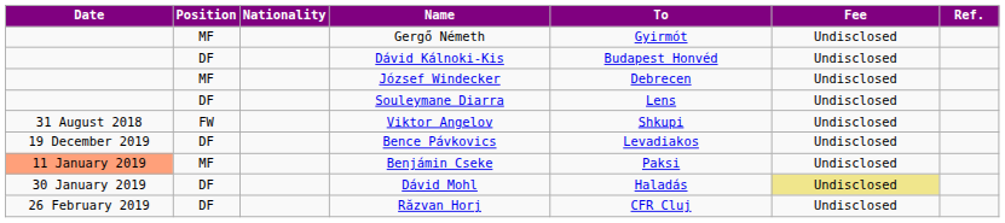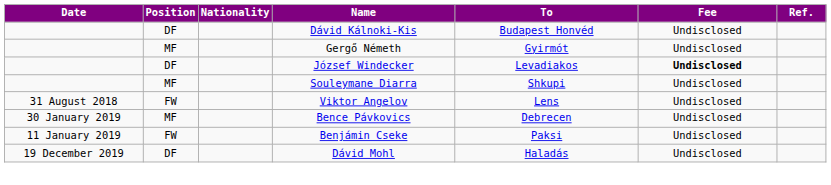rows swapped: Dávid Kálnoki-Kis <-> Gergő Németh
József Windecker | Position: MF -> DF
József Windecker | To: Debrecen -> Levadiakos
József Windecker | Fee: normal -> bold
Souleymane Diarra | Position: DF -> MF
Souleymane Diarra | To: Lens -> Shkupi
Viktor Angelov | To: Shkupi -> Lens
Bence Pávkovics | Date: 19 December 2019 -> 30 January 2019
Bence Pávkovics | Position: DF -> MF
Bence Pávkovics | To: Levadiakos -> Debrecen
Benjámin Cseke | Date: lightsalmon background -> no background
Benjámin Cseke | Position: MF -> FW
Dávid Mohl | Date: 30 January 2019 -> 19 December 2019
Dávid Mohl | Fee: khaki background -> no background
- row: 26 February 2019 | DF | Răzvan Horj | CFR Cluj | Undisclosed
